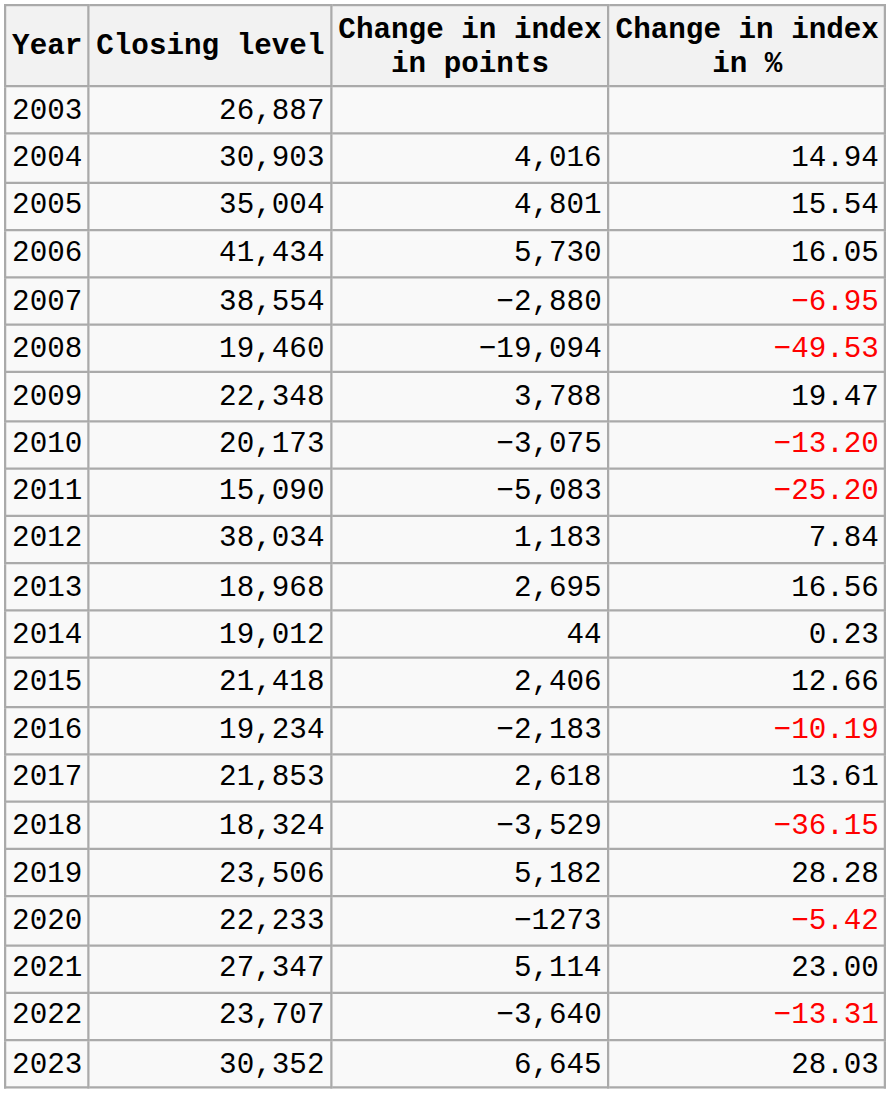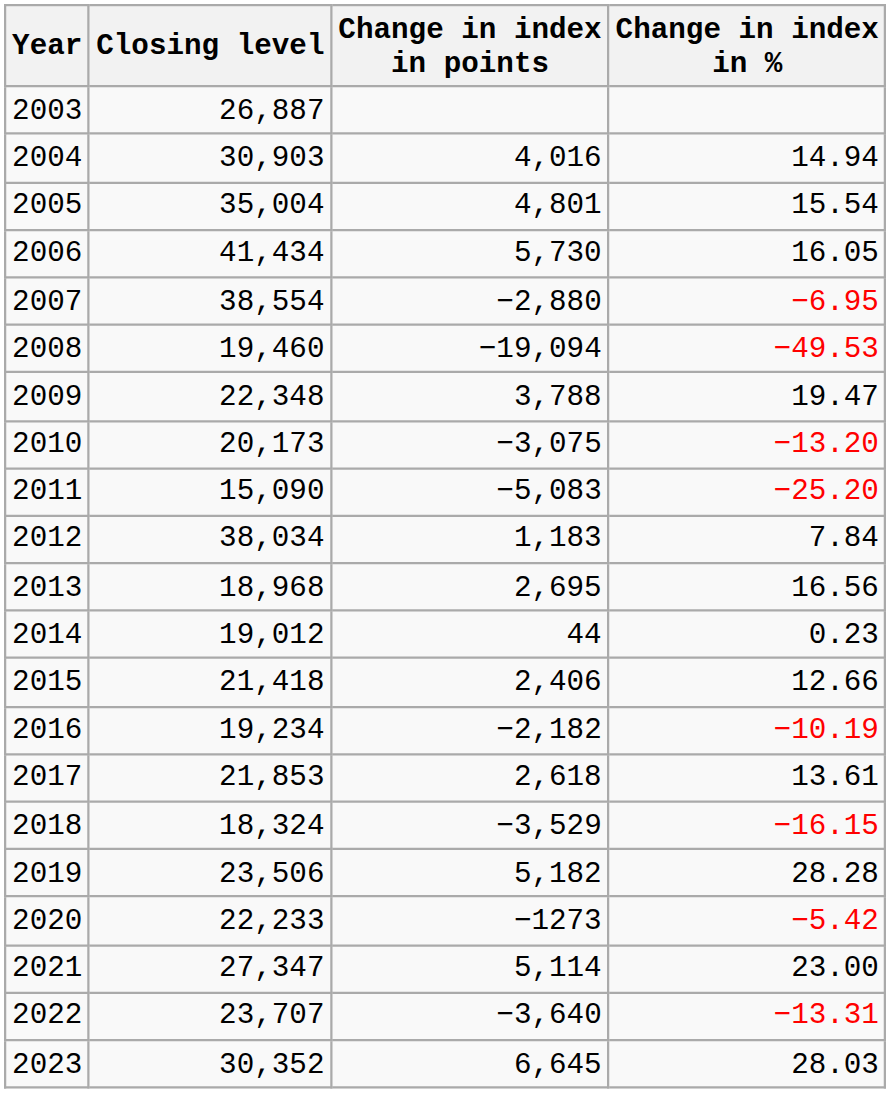2016 | Change in index in points: −2,183 -> −2,182
2018 | Change in index in %: −36.15 -> −16.15
